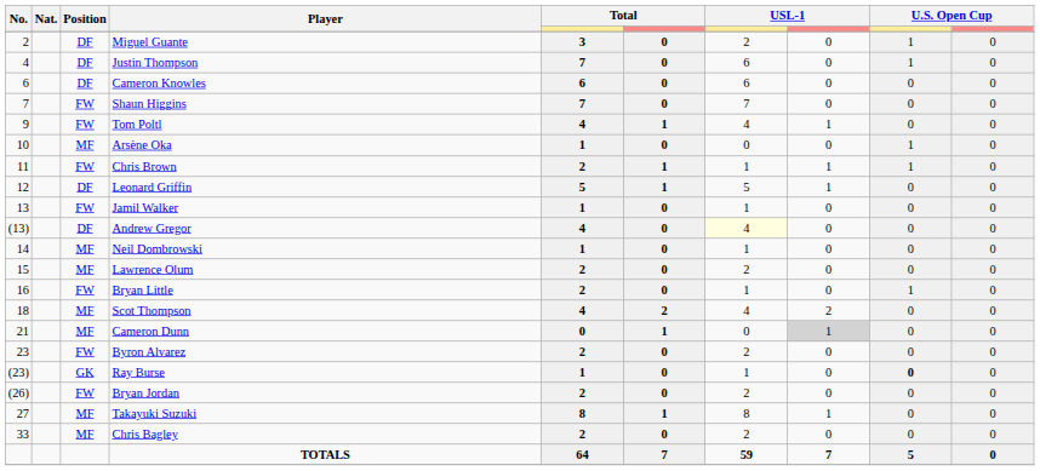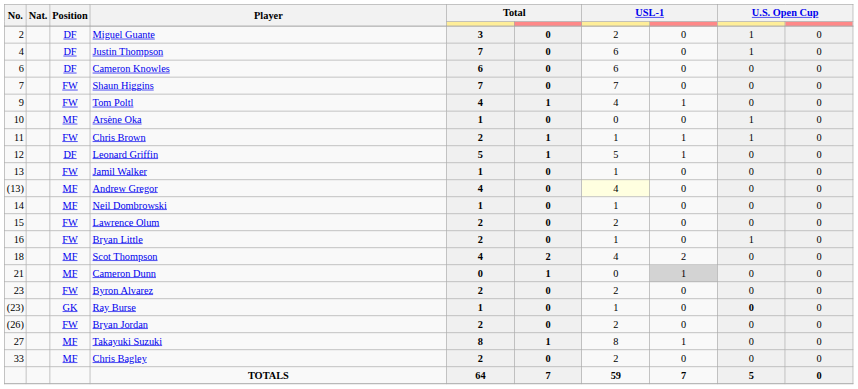Andrew Gregor | Position: DF -> MF
Lawrence Olum | Position: MF -> FW
